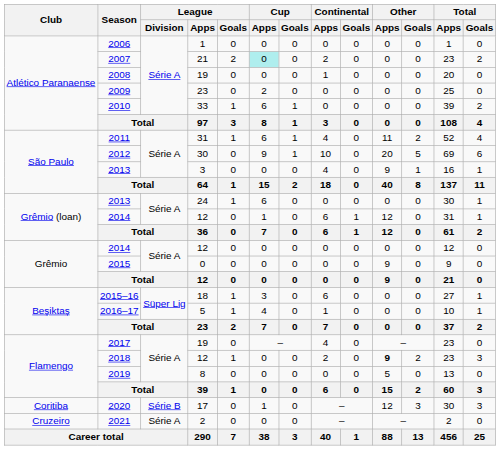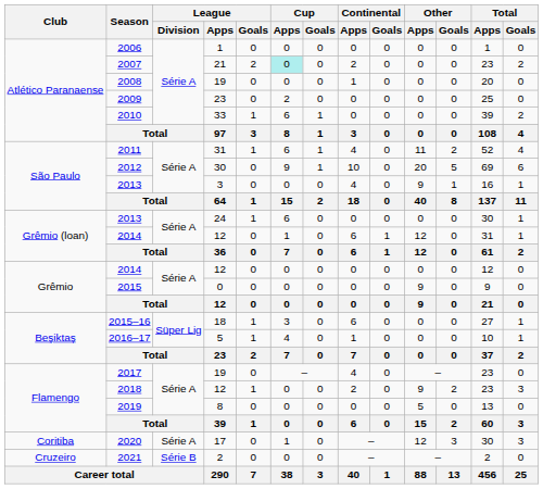2018 | Other / Apps: bold -> normal
2020 | League / Division: Série B -> Série A
2021 | League / Division: Série A -> Série B
